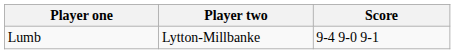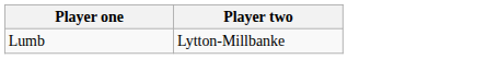- column: Score | 9-4 9-0 9-1
